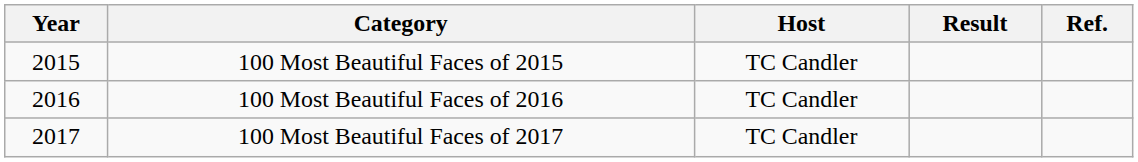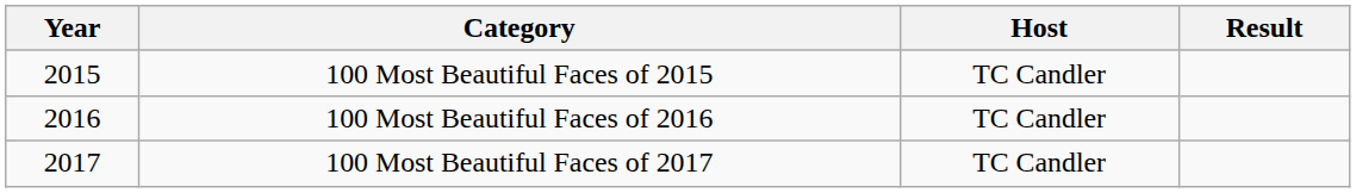- column: Ref.
